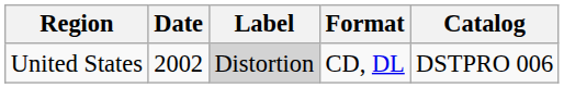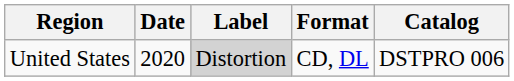United States | Date: 2002 -> 2020
